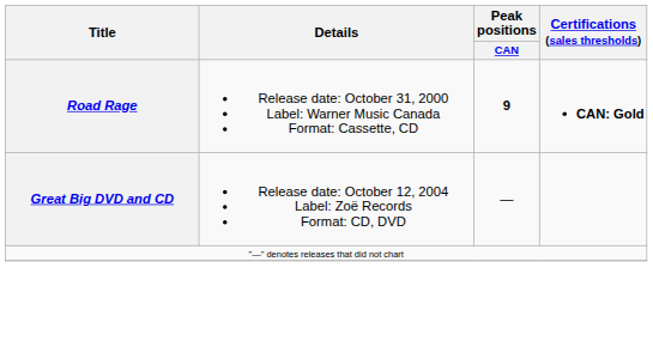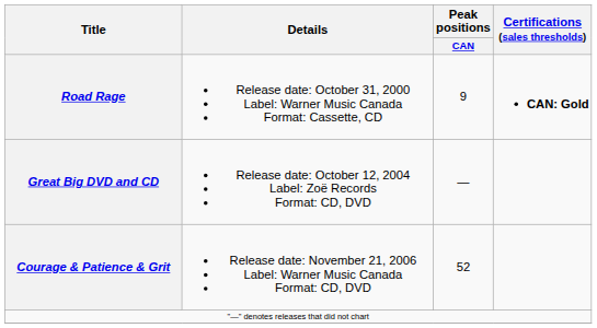Road Rage | Peak positions / CAN: bold -> normal
+ row: Courage & Patience & Grit | Release date: November 21, 2006 Label: Warner Music Canada Format: CD, DVD | 52
